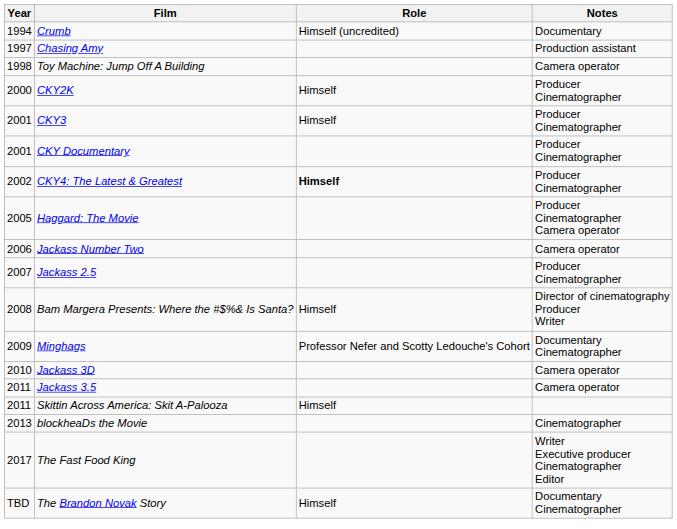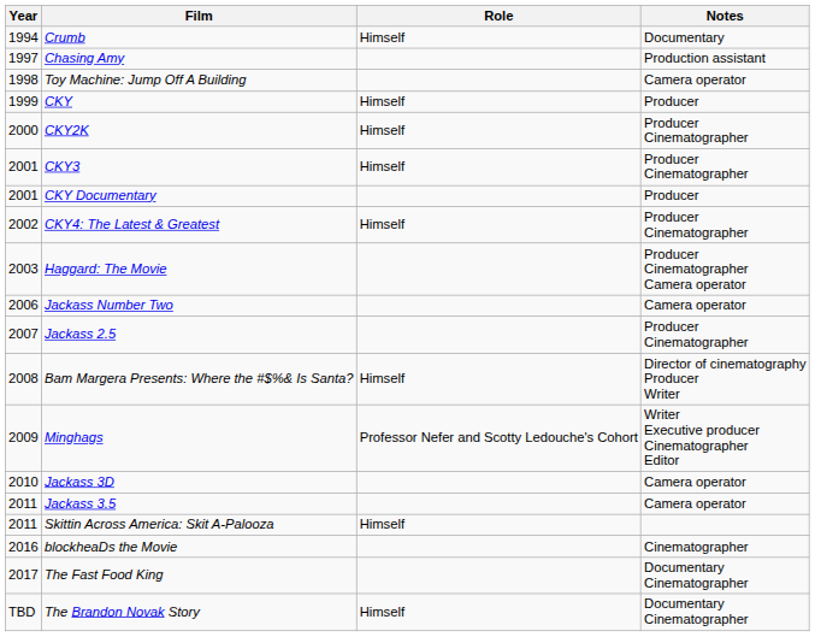Crumb | Role: Himself (uncredited) -> Himself
+ row: 1999 | CKY | Himself | Producer
CKY Documentary | Notes: Producer Cinematographer -> Producer
CKY4: The Latest & Greatest | Role: bold -> normal
Haggard: The Movie | Year: 2005 -> 2003
Minghags | Notes: Documentary Cinematographer -> Writer Executive producer Cinematographer Editor
blockheaDs the Movie | Year: 2013 -> 2016
The Fast Food King | Notes: Writer Executive producer Cinematographer Editor -> Documentary Cinematographer
